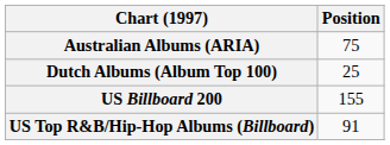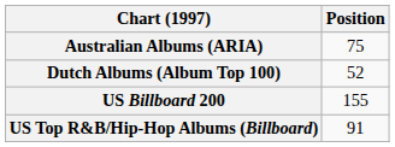Dutch Albums (Album Top 100) | Position: 25 -> 52
